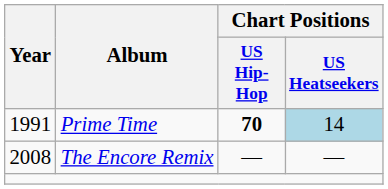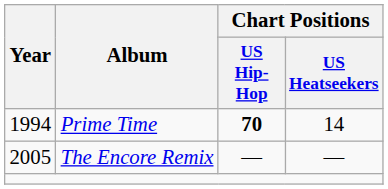Prime Time | Year: 1991 -> 1994
Prime Time | Chart Positions / US Heatseekers: lightblue background -> no background
The Encore Remix | Year: 2008 -> 2005
